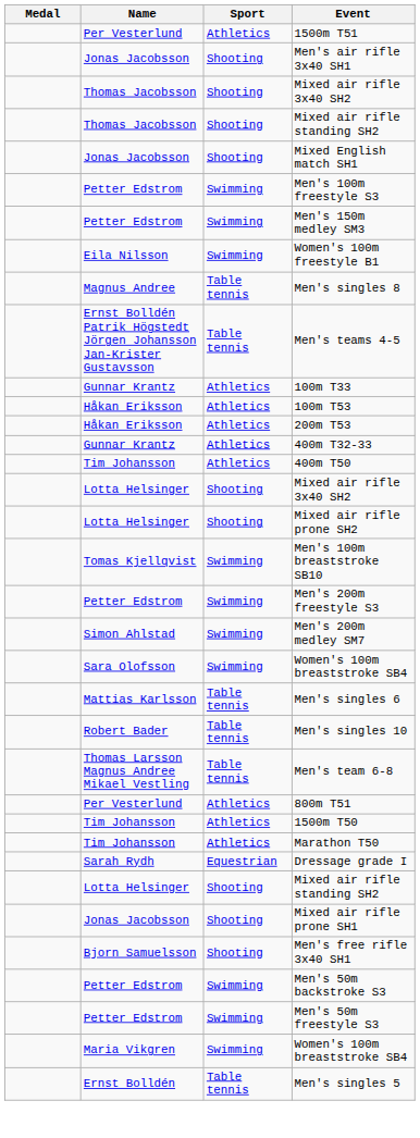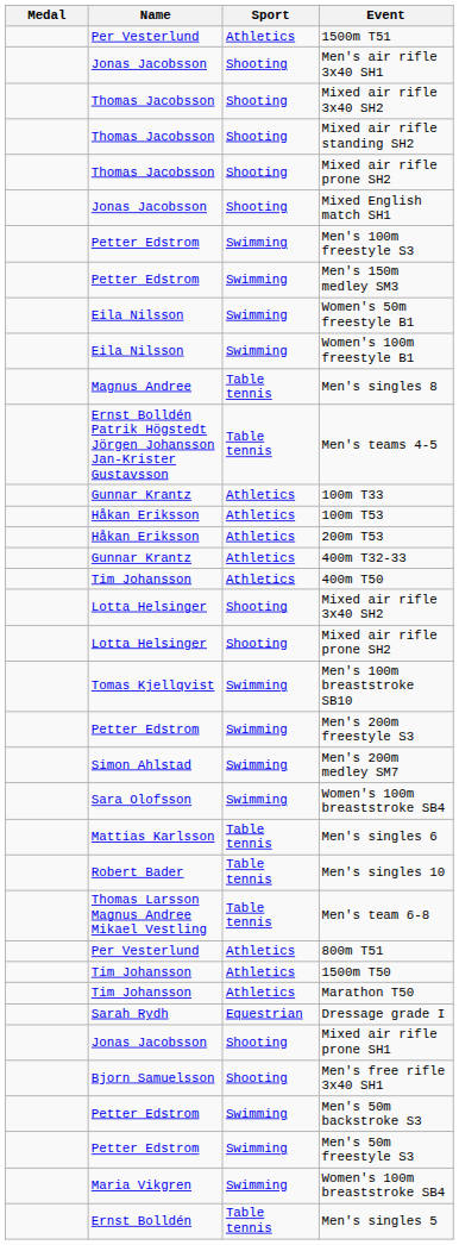+ row: Thomas Jacobsson | Shooting | Mixed air rifle prone SH2
+ row: Eila Nilsson | Swimming | Women's 50m freestyle B1
- row: Lotta Helsinger | Shooting | Mixed air rifle standing SH2
